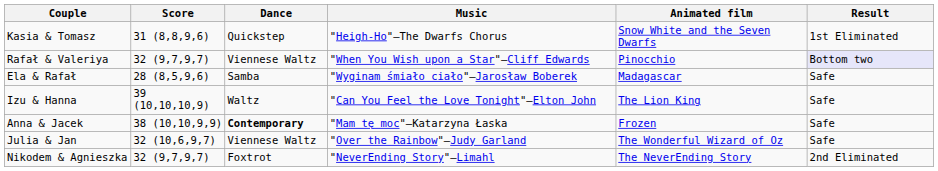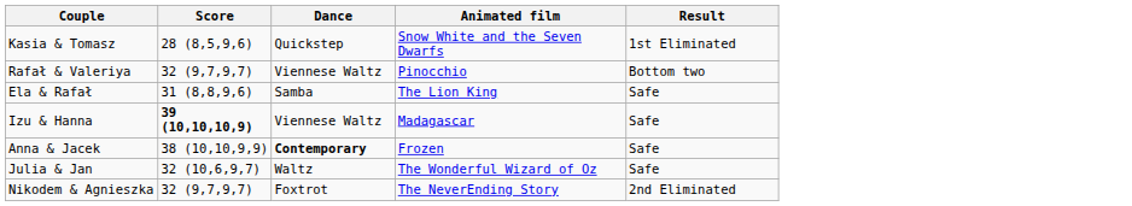- column: Music | "Heigh-Ho"—The Dwarfs Chorus | "When You Wish upon a Star"—Cliff Edwards | "Wyginam śmiało ciało"—Jarosław Boberek | "Can You Feel the Love Tonight"—Elton John | "Mam tę moc"—Katarzyna Łaska | "Over the Rainbow"—Judy Garland | "NeverEnding Story"—Limahl
Kasia & Tomasz | Score: 31 (8,8,9,6) -> 28 (8,5,9,6)
Rafał & Valeriya | Result: lavender background -> no background
Ela & Rafał | Score: 28 (8,5,9,6) -> 31 (8,8,9,6)
Ela & Rafał | Animated film: Madagascar -> The Lion King
Izu & Hanna | Score: normal -> bold
Izu & Hanna | Dance: Waltz -> Viennese Waltz
Izu & Hanna | Animated film: The Lion King -> Madagascar
Julia & Jan | Dance: Viennese Waltz -> Waltz
